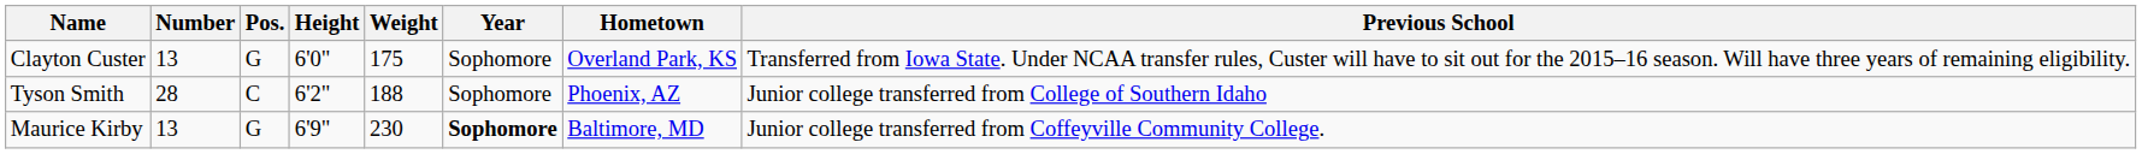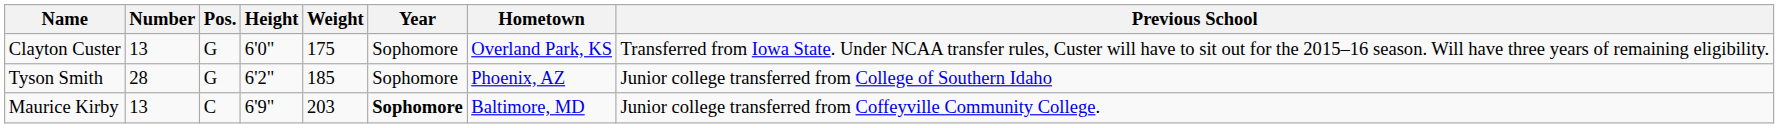Tyson Smith | Pos.: C -> G
Tyson Smith | Weight: 188 -> 185
Maurice Kirby | Pos.: G -> C
Maurice Kirby | Weight: 230 -> 203
